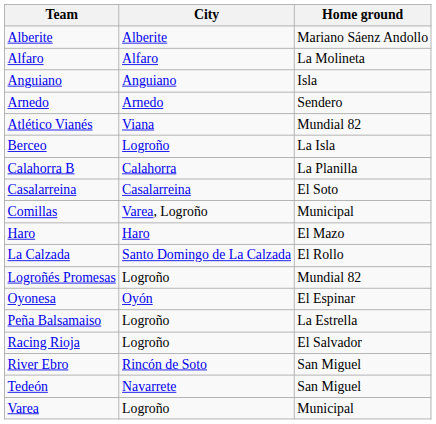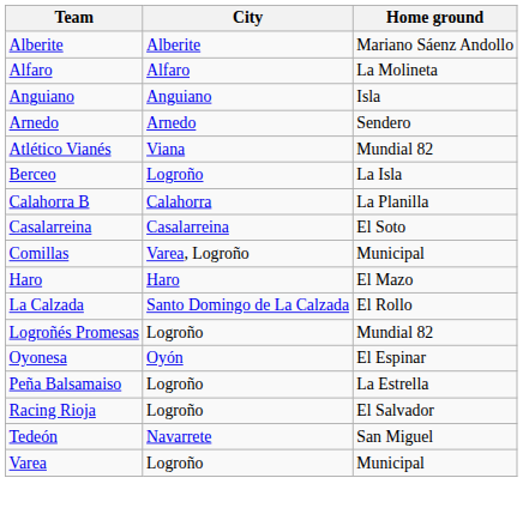- row: River Ebro | Rincón de Soto | San Miguel
